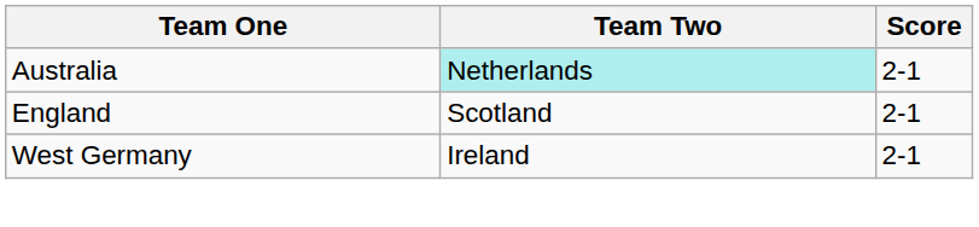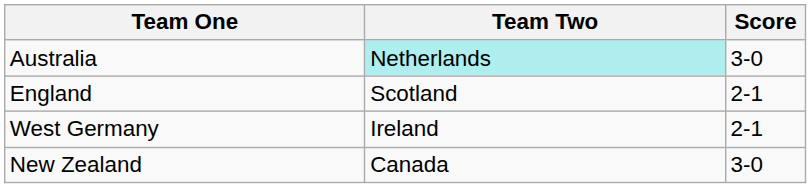Australia | Score: 2-1 -> 3-0
+ row: New Zealand | Canada | 3-0
